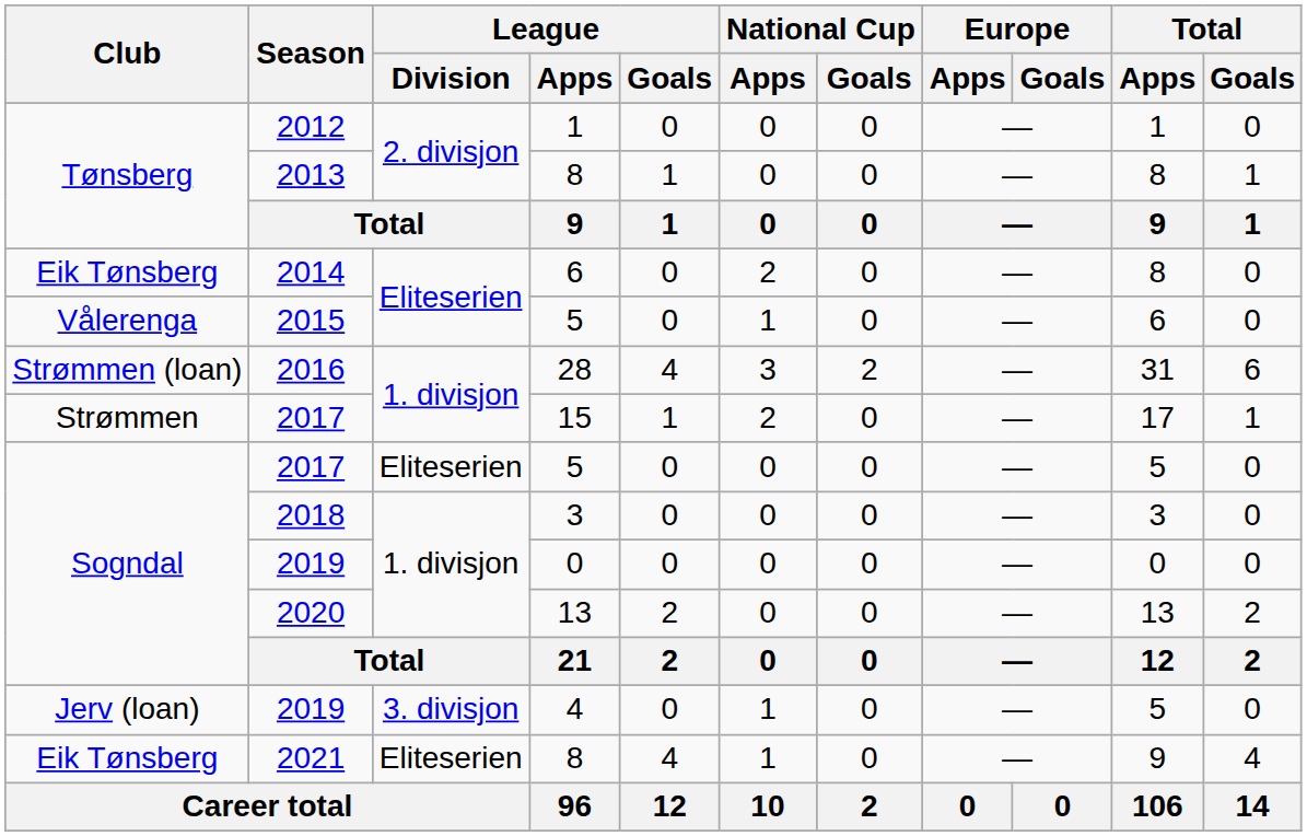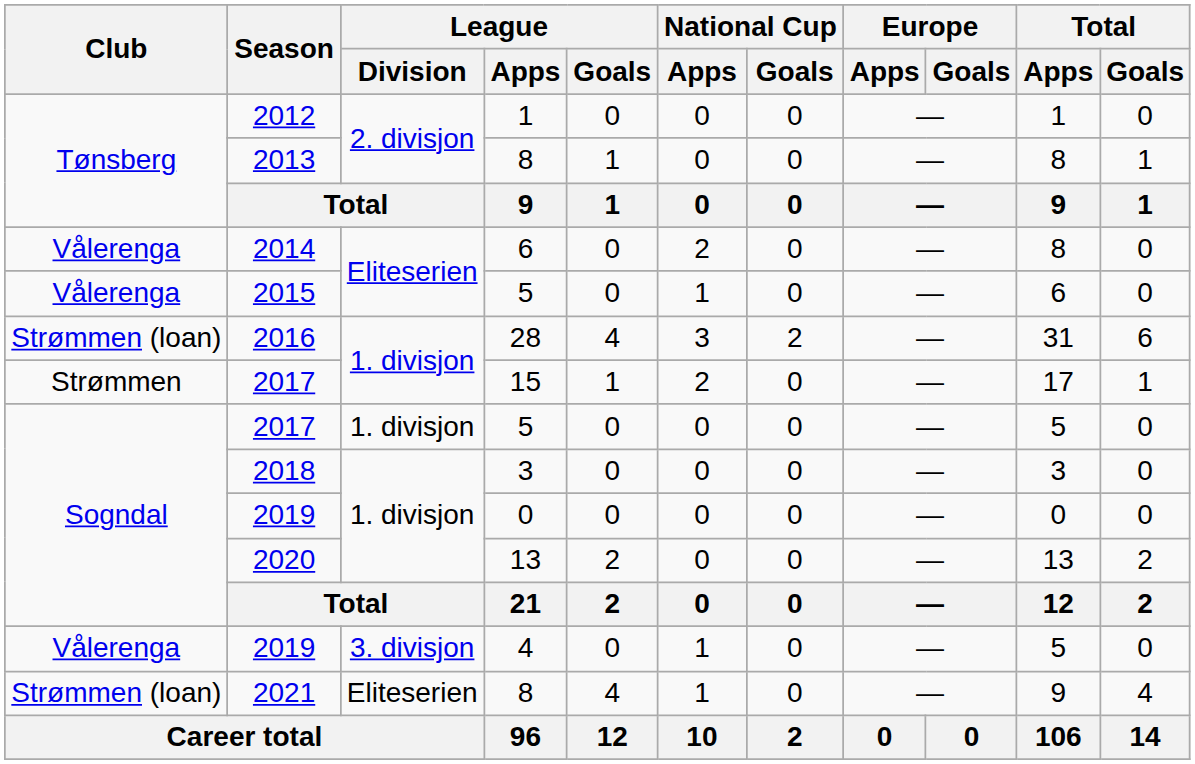2014 | Club: Eik Tønsberg -> Vålerenga
2017 / 5 | League / Division: Eliteserien -> 1. divisjon
2019 / 4 | Club: Jerv (loan) -> Vålerenga
2021 | Club: Eik Tønsberg -> Strømmen (loan)
